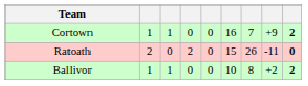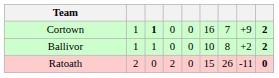Cortown | column 3: normal -> bold
rows swapped: Ballivor <-> Ratoath
